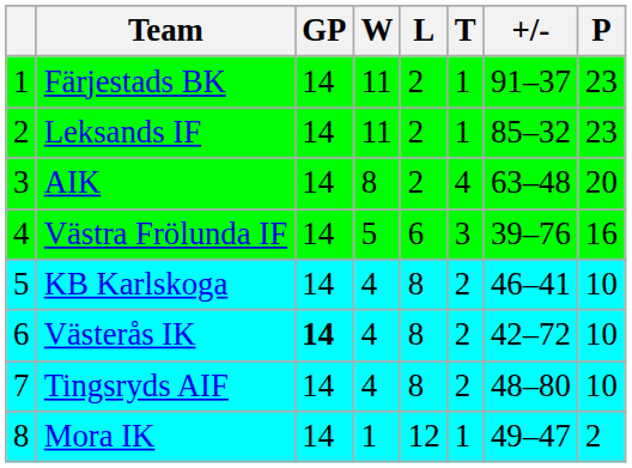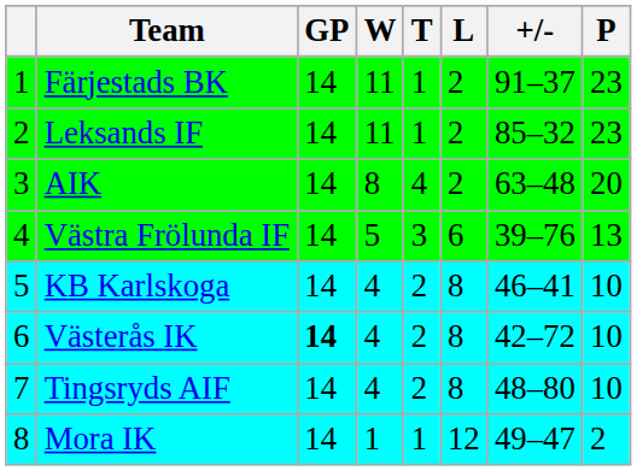columns swapped: T <-> L
Västra Frölunda IF | P: 16 -> 13
